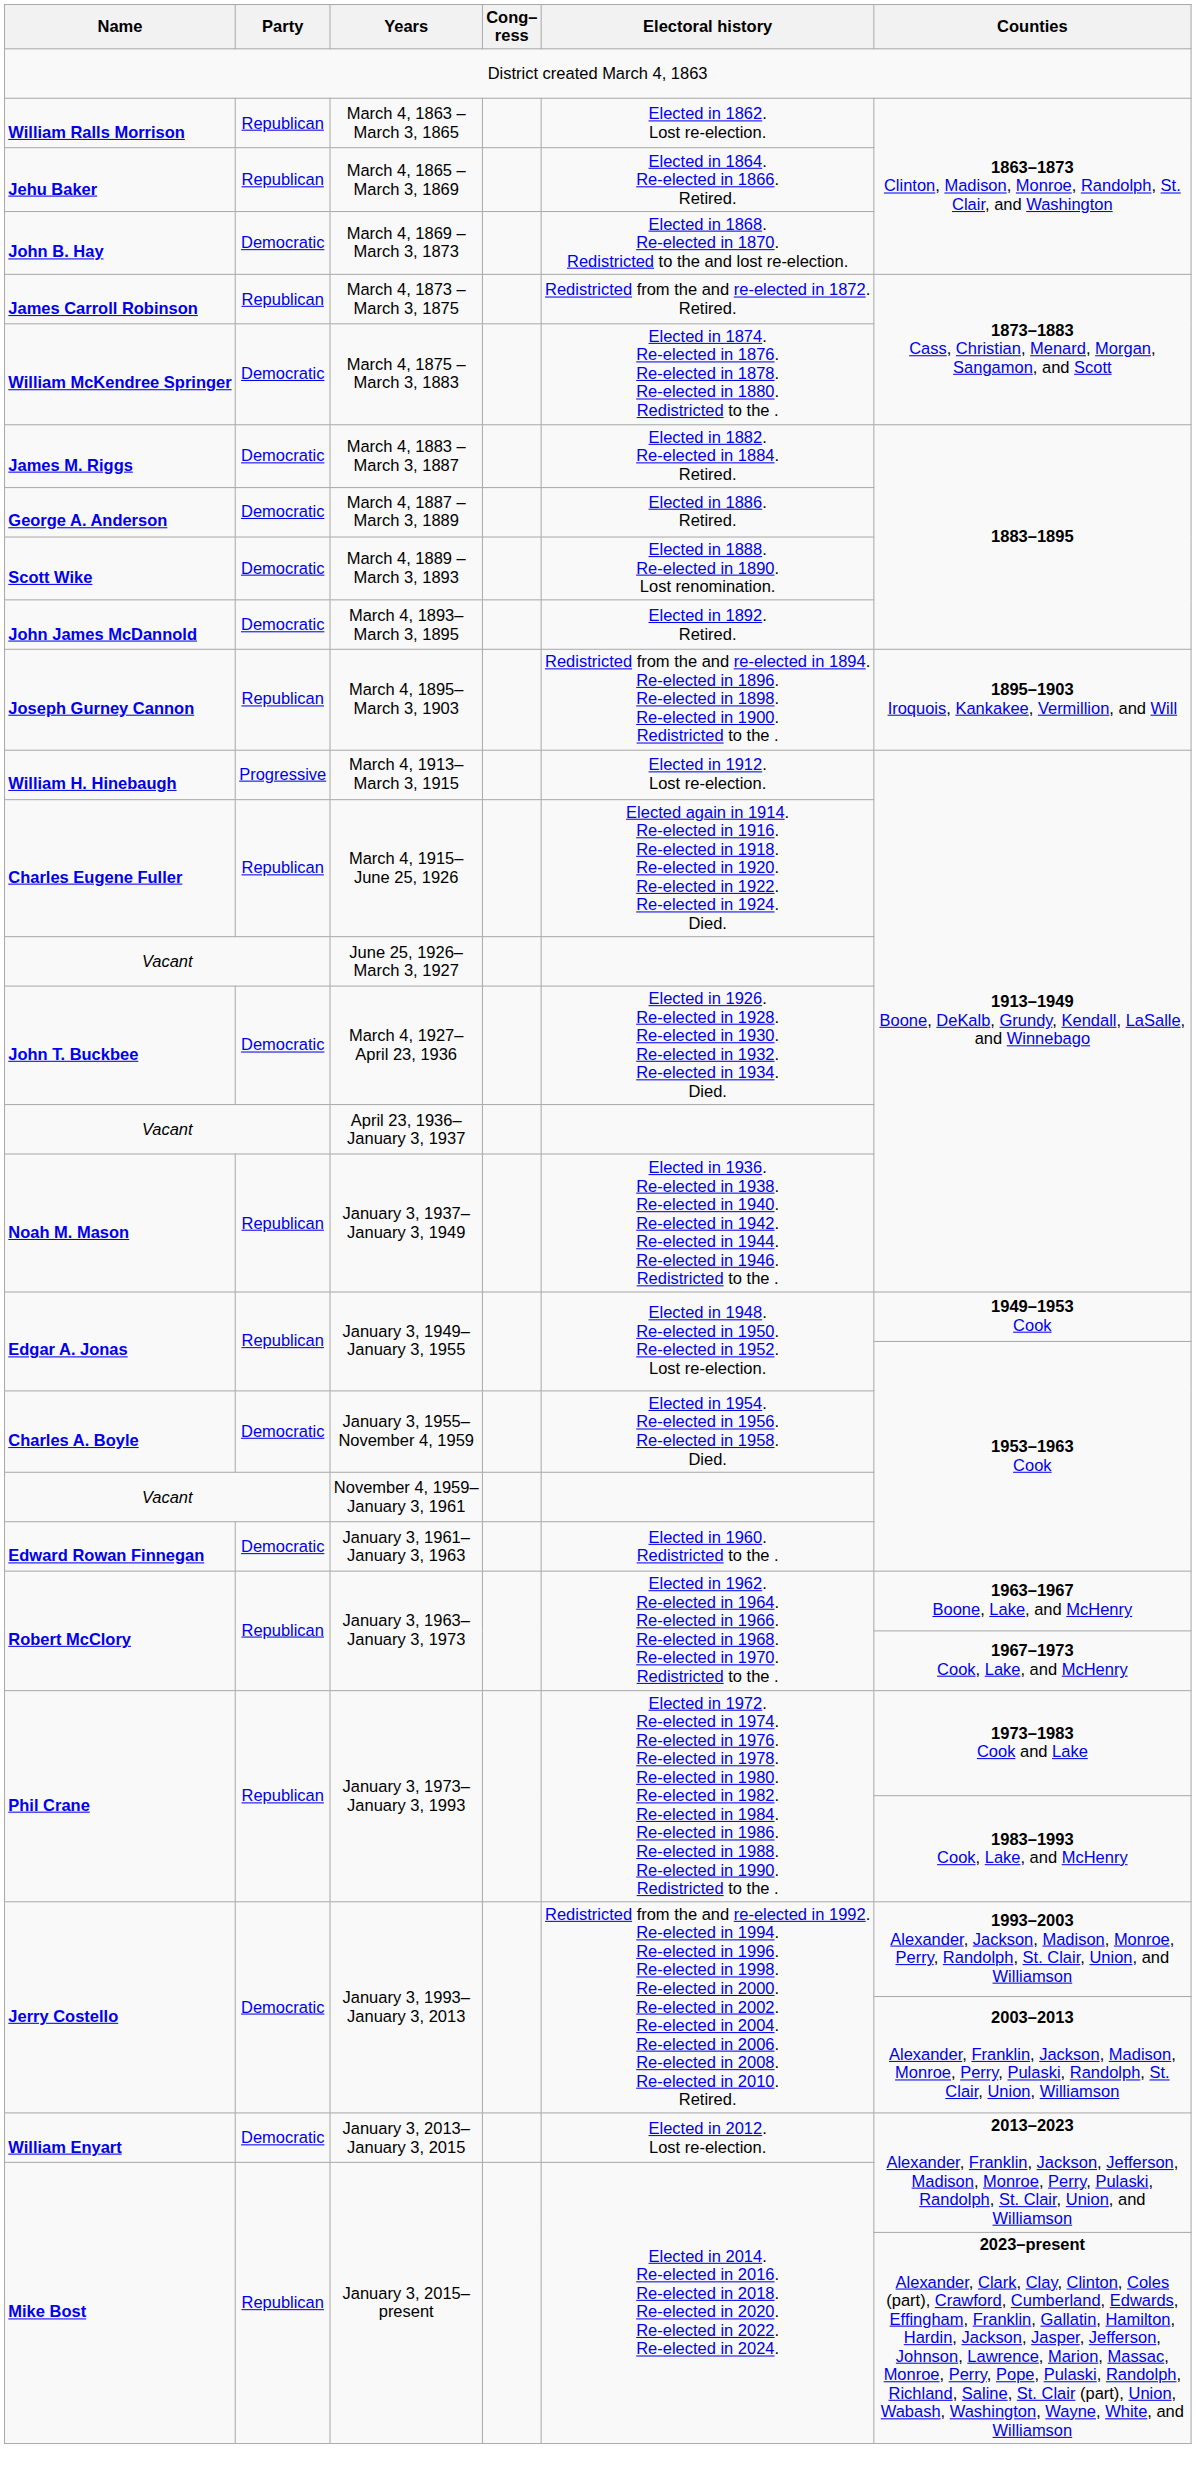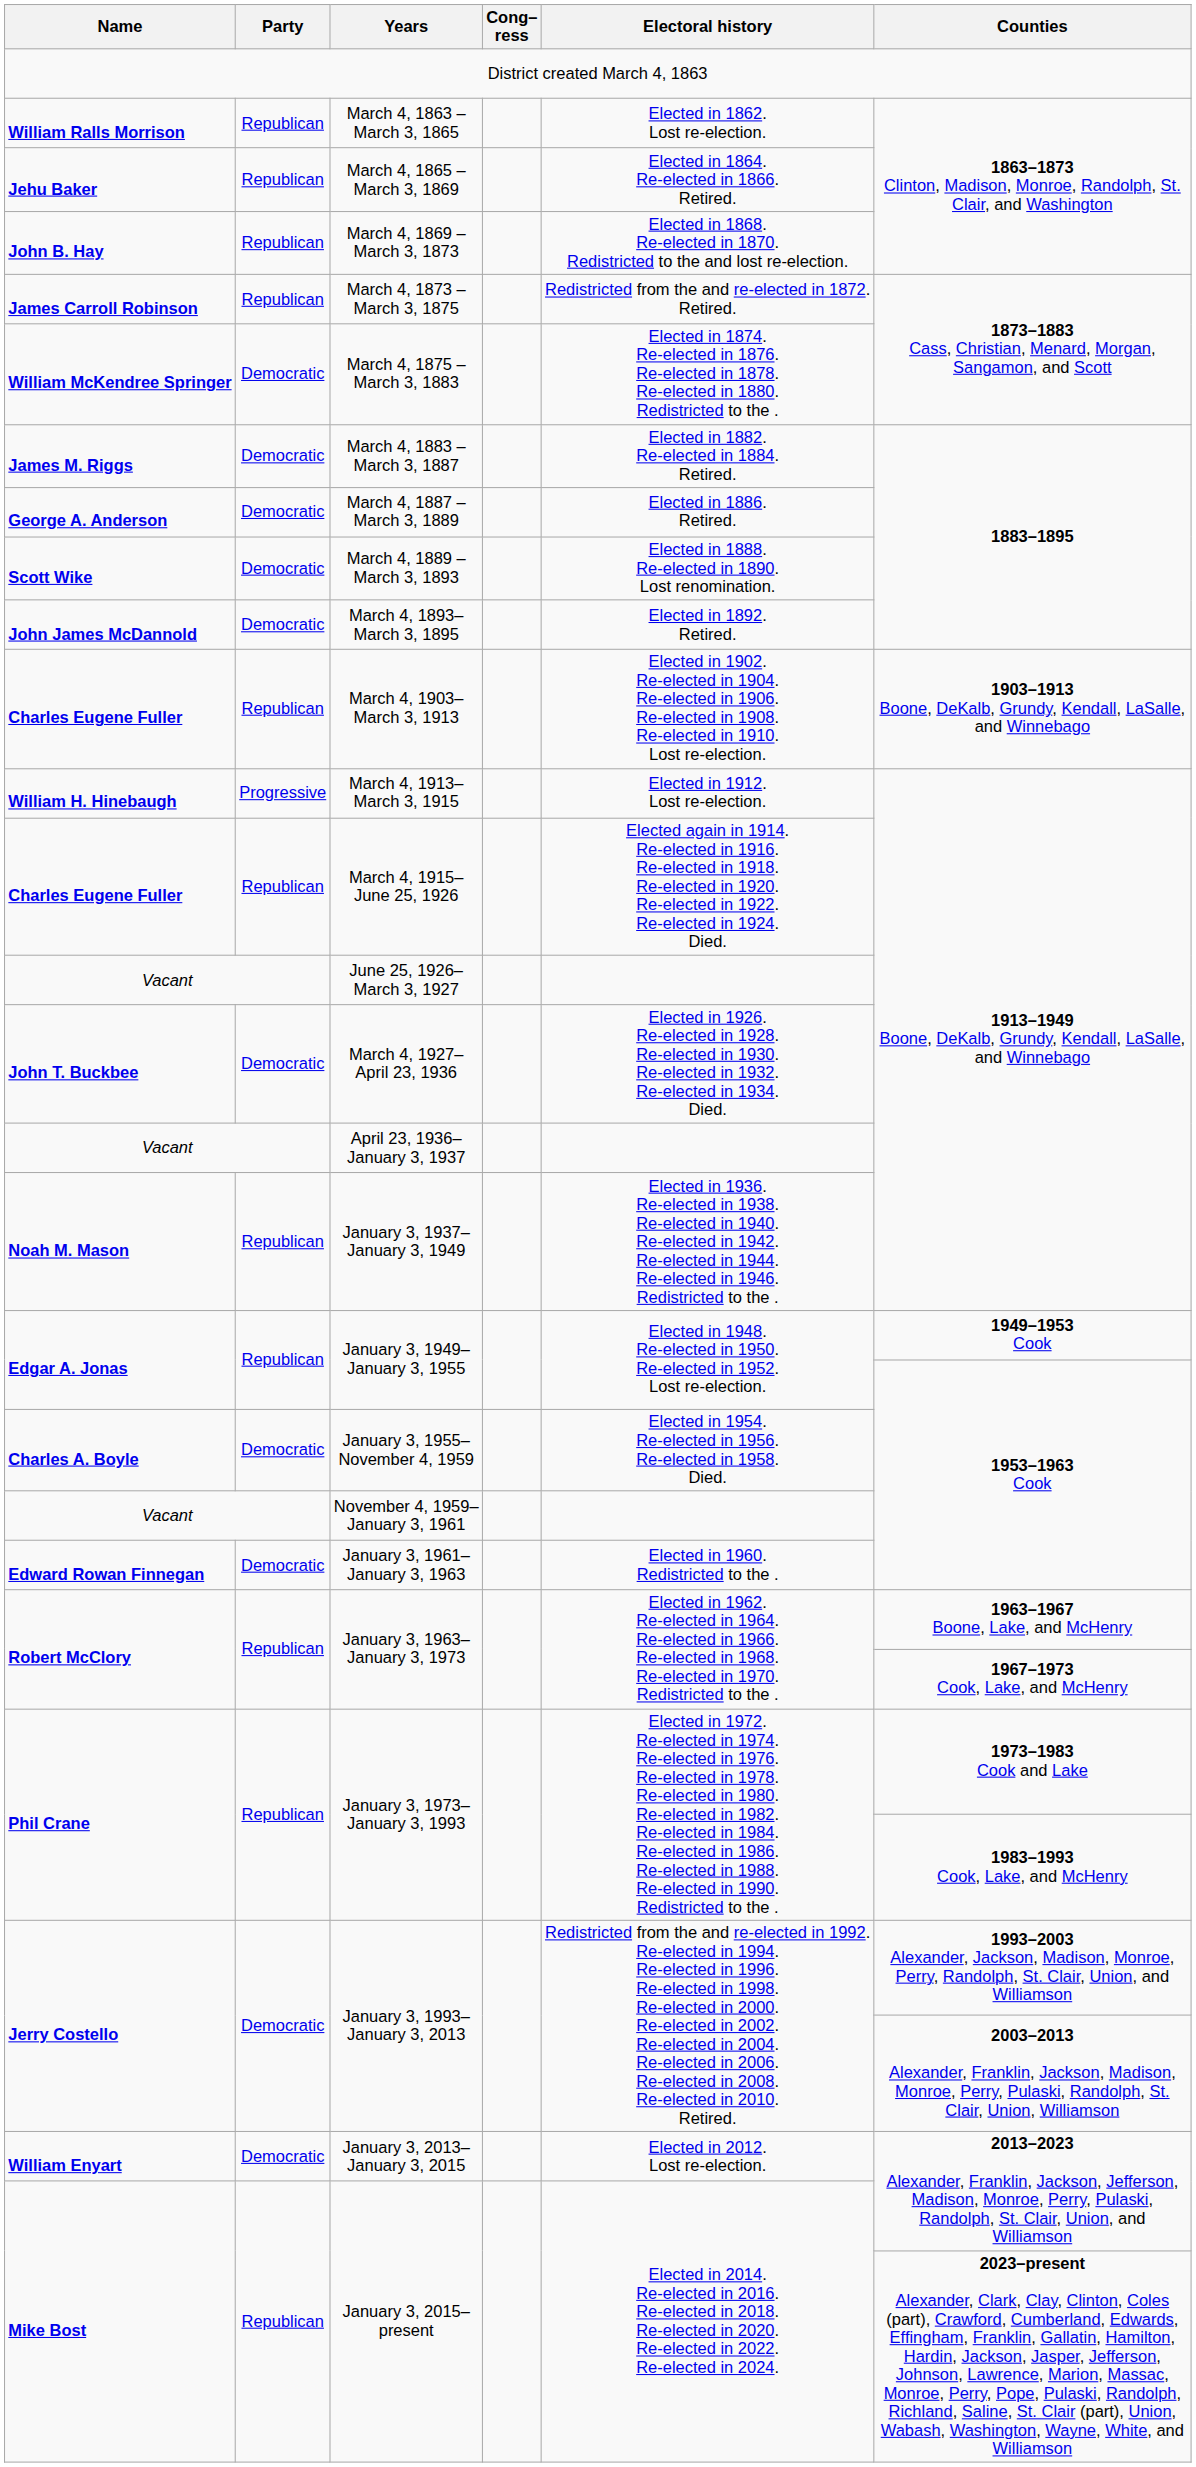March 4, 1869 – March 3, 1873 | Party: Democratic -> Republican
- row: Joseph Gurney Cannon | Republican | March 4, 1895– March 3, 1903 | Redistricted from the and re-elected in 1894. Re-elected in 1896. Re-elected in 1898. Re-elected in 1900. Redistricted to the . | 1895–1903 Iroquois, Kankakee, Vermillion, and Will
+ row: Charles Eugene Fuller | Republican | March 4, 1903– March 3, 1913 | Elected in 1902. Re-elected in 1904. Re-elected in 1906. Re-elected in 1908. Re-elected in 1910. Lost re-election. | 1903–1913 Boone, DeKalb, Grundy, Kendall, LaSalle, and Winnebago
